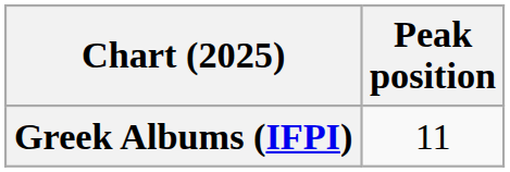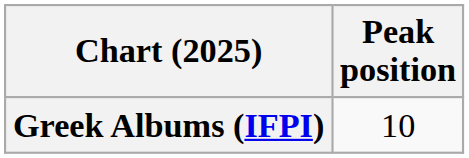Greek Albums (IFPI) | Peak position: 11 -> 10
